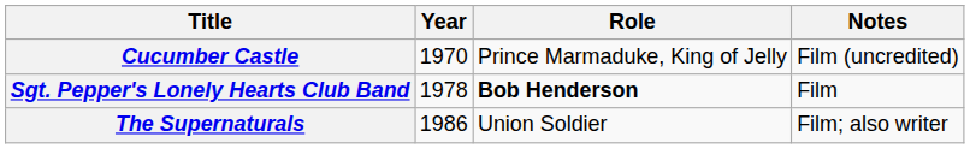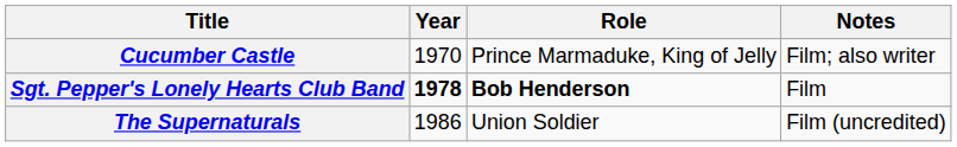Cucumber Castle | Notes: Film (uncredited) -> Film; also writer
Sgt. Pepper's Lonely Hearts Club Band | Year: normal -> bold
The Supernaturals | Notes: Film; also writer -> Film (uncredited)
